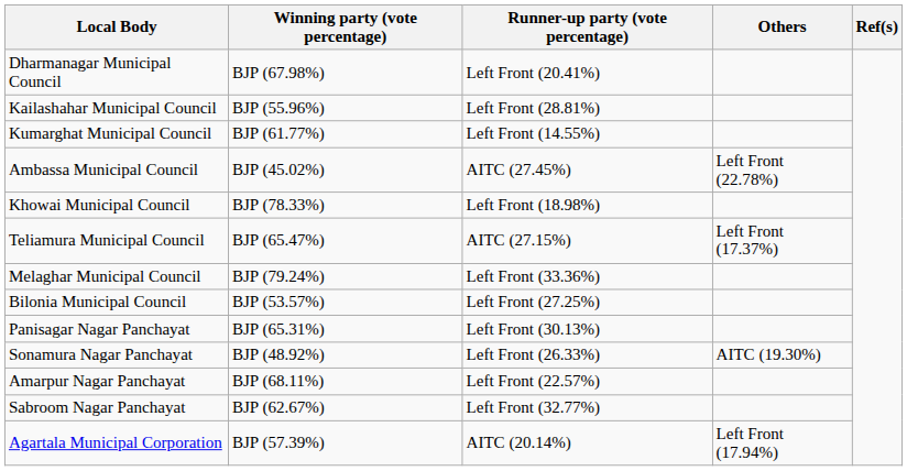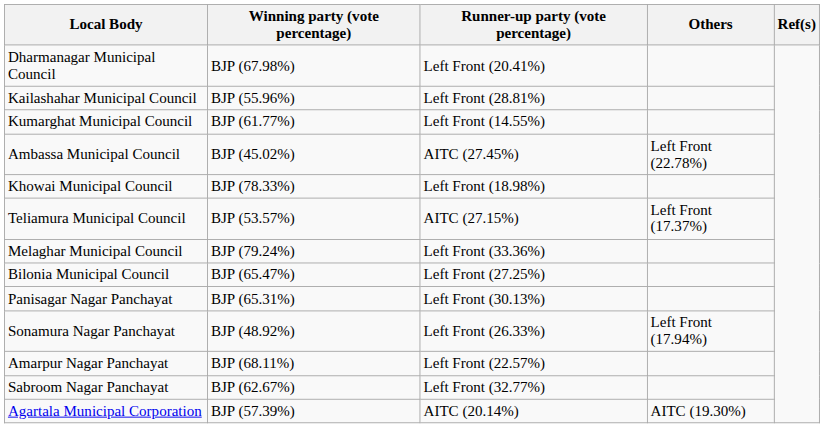Teliamura Municipal Council | Winning party (vote percentage): BJP (65.47%) -> BJP (53.57%)
Bilonia Municipal Council | Winning party (vote percentage): BJP (53.57%) -> BJP (65.47%)
Sonamura Nagar Panchayat | Others: AITC (19.30%) -> Left Front (17.94%)
Agartala Municipal Corporation | Others: Left Front (17.94%) -> AITC (19.30%)
